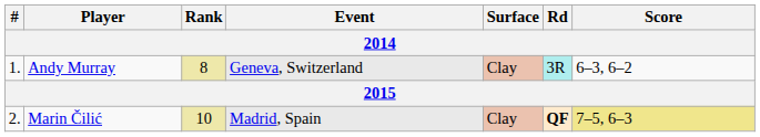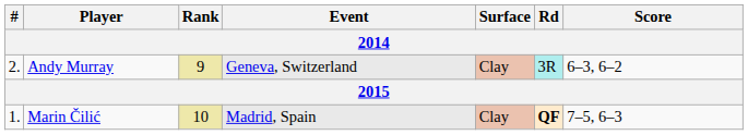Andy Murray | #: 1. -> 2.
Andy Murray | Rank: 8 -> 9
Marin Čilić | #: 2. -> 1.
Marin Čilić | Score: khaki background -> no background
